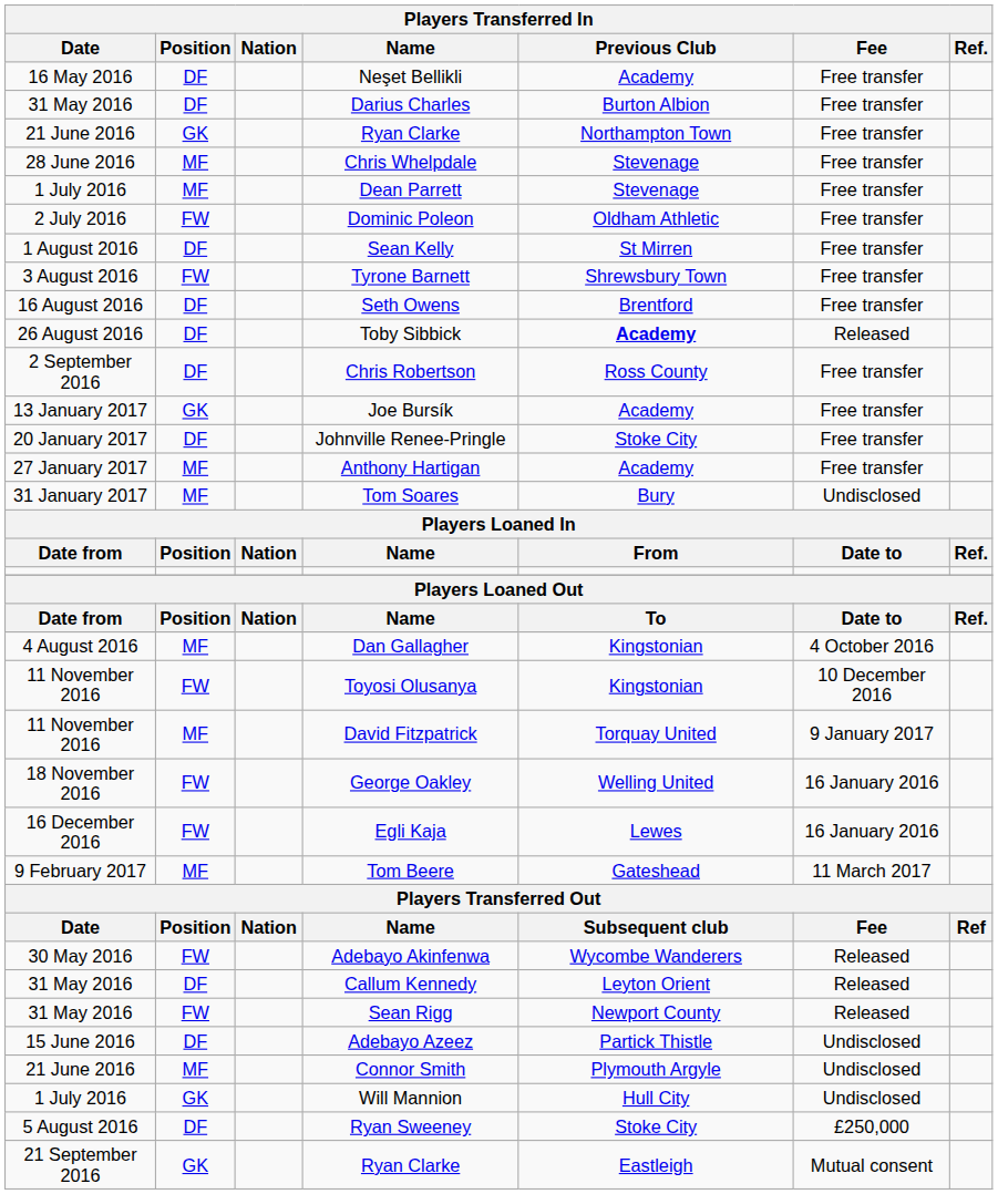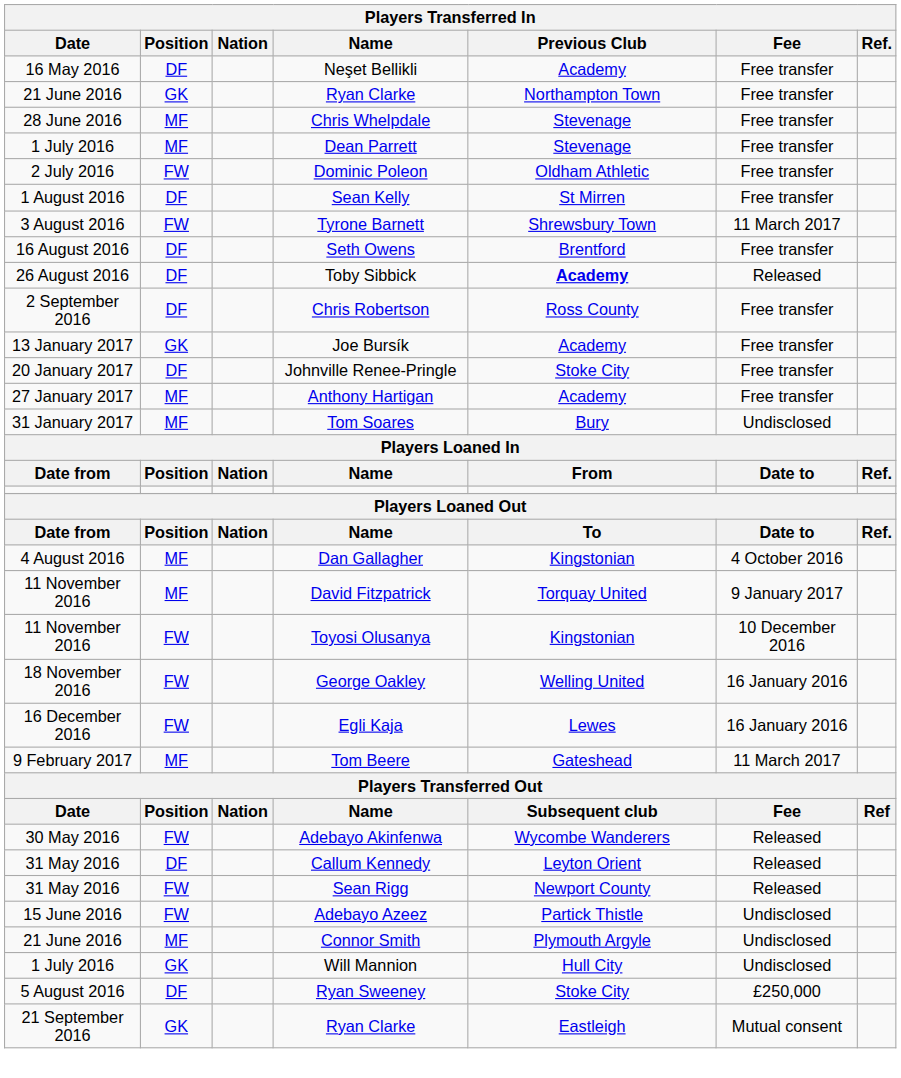- row: 31 May 2016 | DF | Darius Charles | Burton Albion | Free transfer
Tyrone Barnett | Fee: Free transfer -> 11 March 2017
rows swapped: David Fitzpatrick <-> Toyosi Olusanya
Adebayo Azeez | Position: DF -> FW
